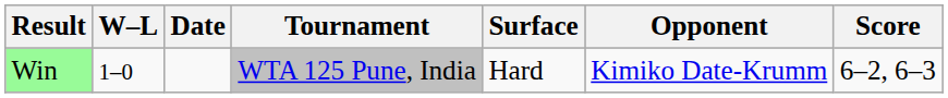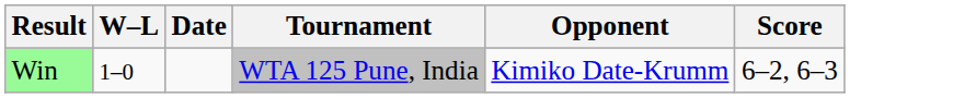- column: Surface | Hard
